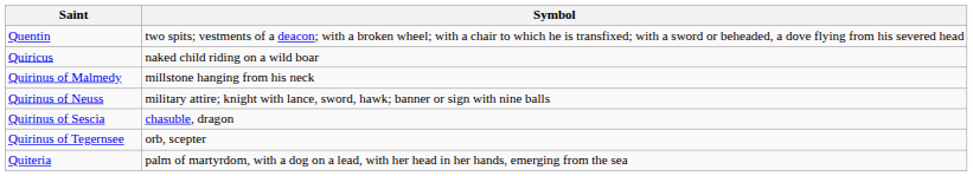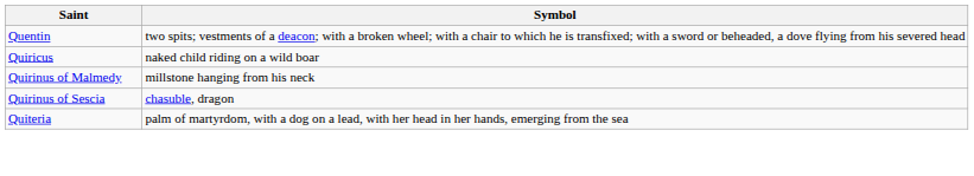- row: Quirinus of Neuss | military attire; knight with lance, sword, hawk; banner or sign with nine balls
- row: Quirinus of Tegernsee | orb, scepter
